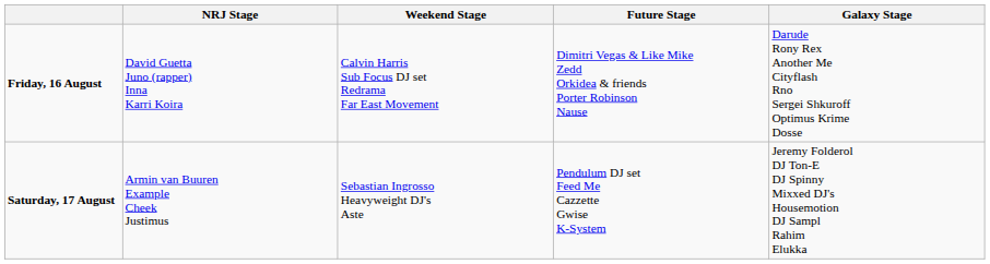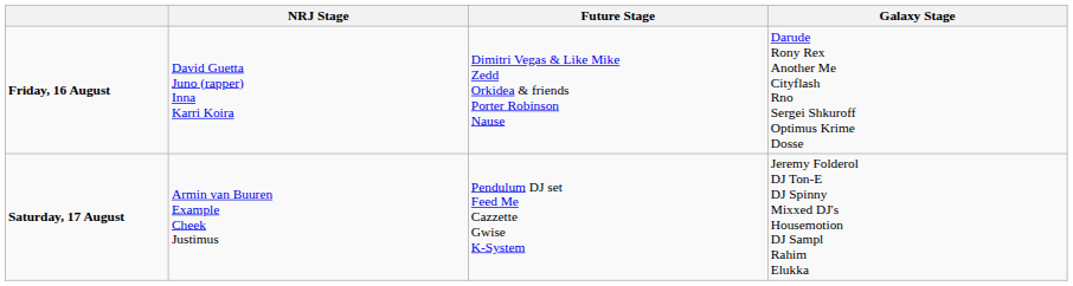- column: Weekend Stage | Calvin Harris Sub Focus DJ set Redrama Far East Movement | Sebastian Ingrosso Heavyweight DJ's Aste
